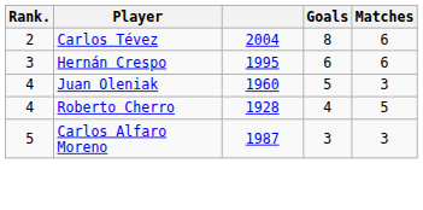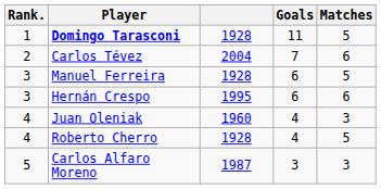+ row: 1 | Domingo Tarasconi | 1928 | 11 | 5
Carlos Tévez | Goals: 8 -> 7
+ row: 3 | Manuel Ferreira | 1928 | 6 | 5
Juan Oleniak | Goals: 5 -> 4
